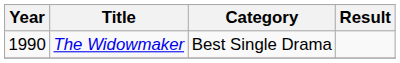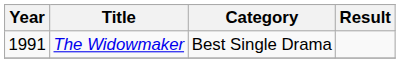The Widowmaker | Year: 1990 -> 1991
